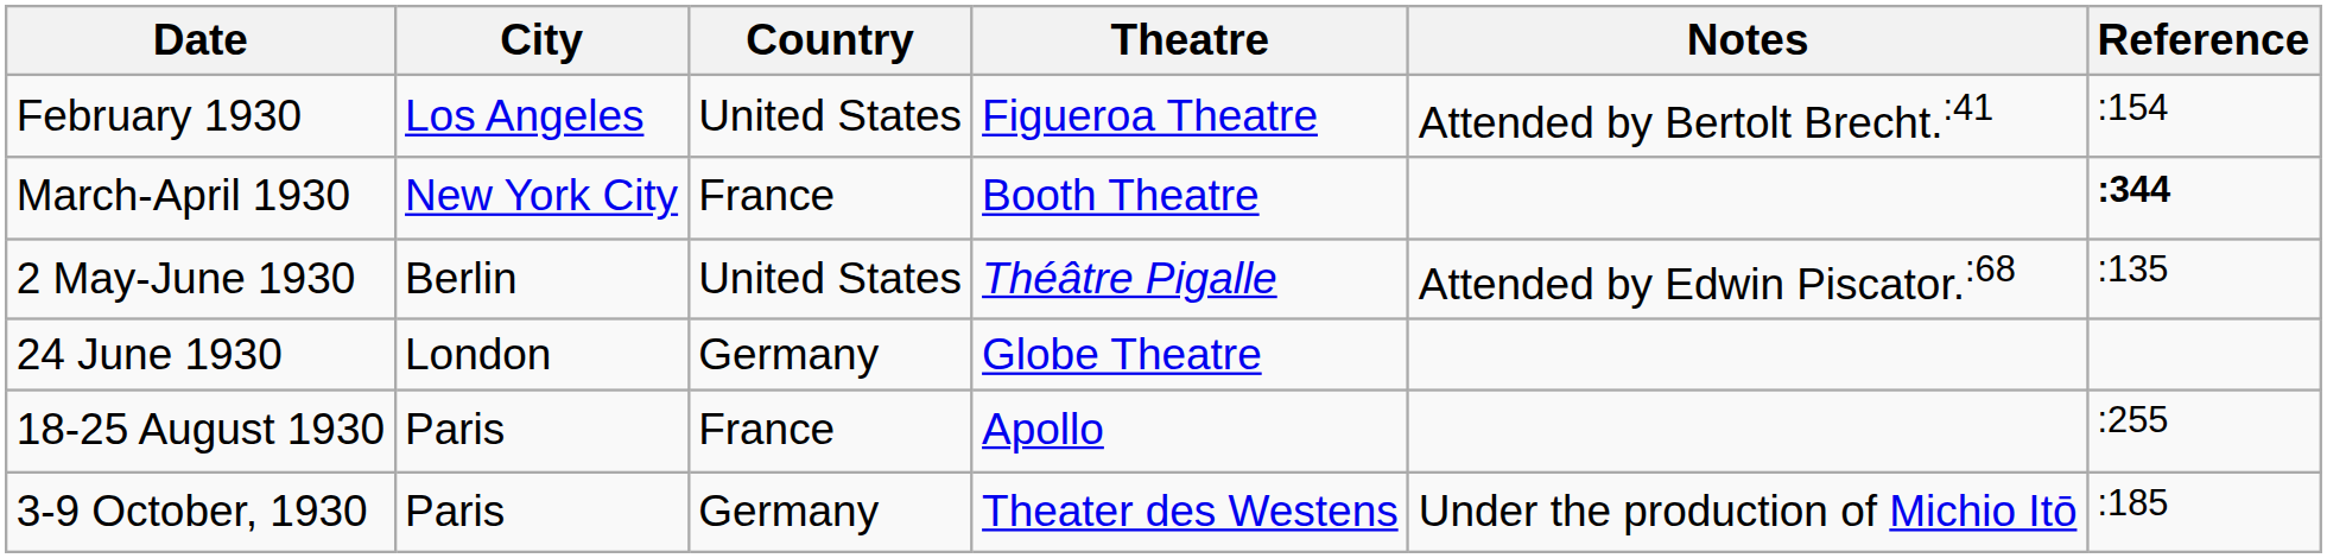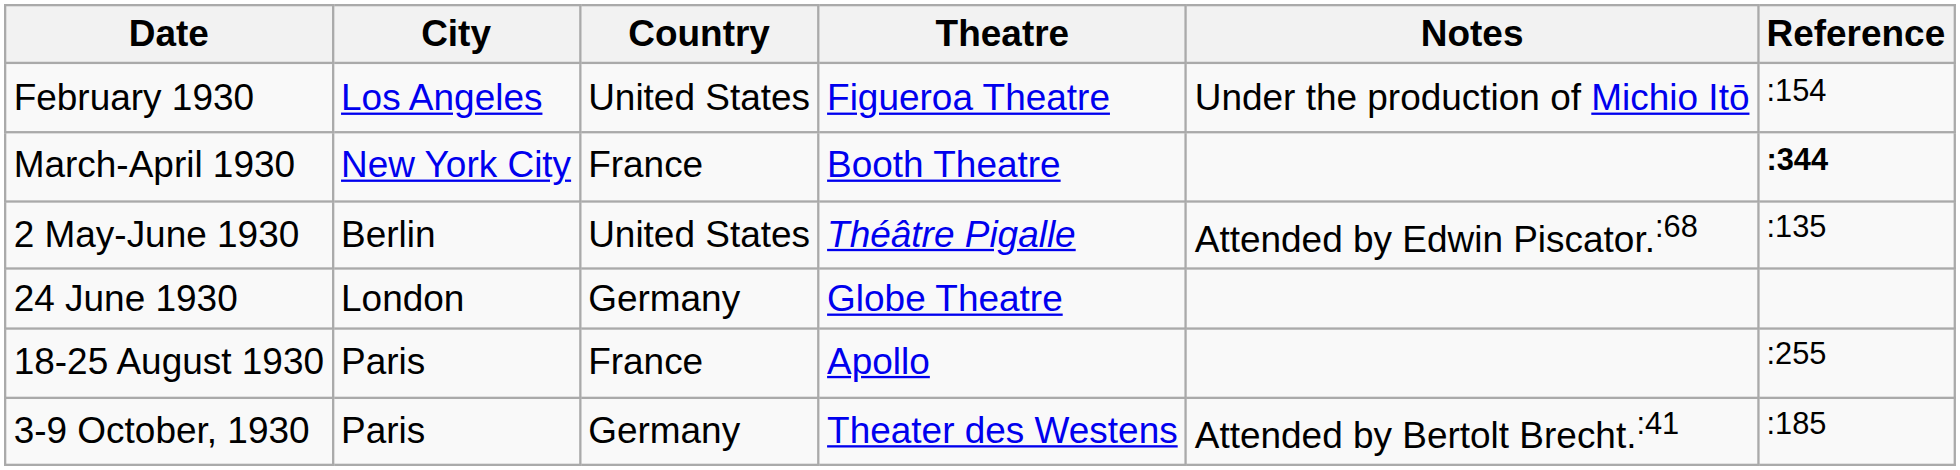February 1930 | Notes: Attended by Bertolt Brecht.:41 -> Under the production of Michio Itō
3-9 October, 1930 | Notes: Under the production of Michio Itō -> Attended by Bertolt Brecht.:41
